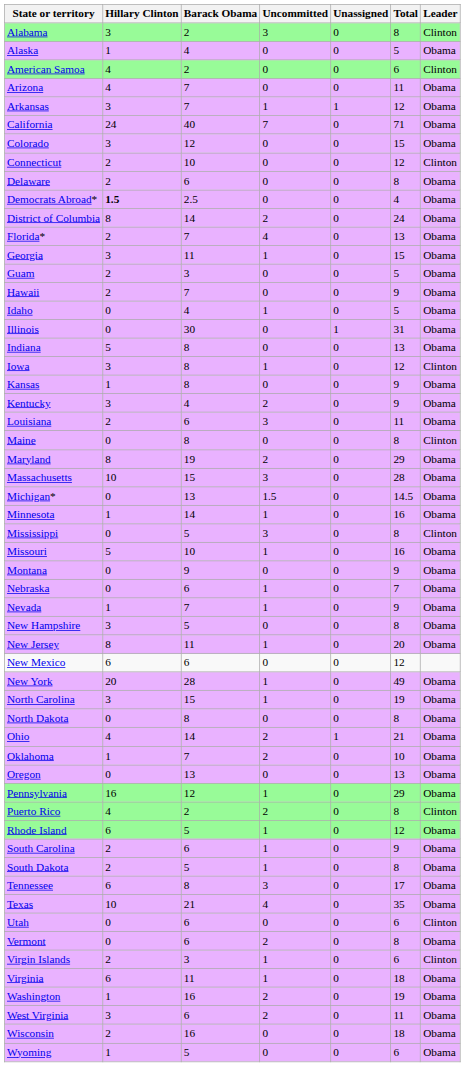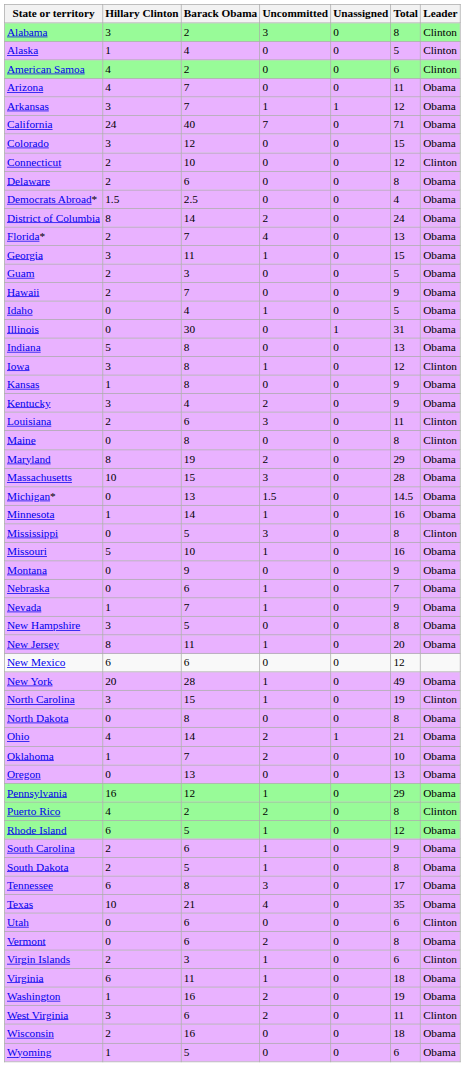Alaska | Leader: Obama -> Clinton
Democrats Abroad* | Hillary Clinton: bold -> normal
Louisiana | Leader: Obama -> Clinton
North Carolina | Leader: Obama -> Clinton
West Virginia | Leader: Obama -> Clinton
